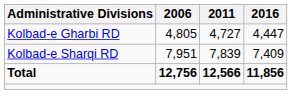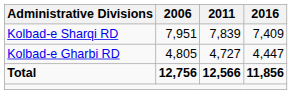rows swapped: Kolbad-e Gharbi RD <-> Kolbad-e Sharqi RD
